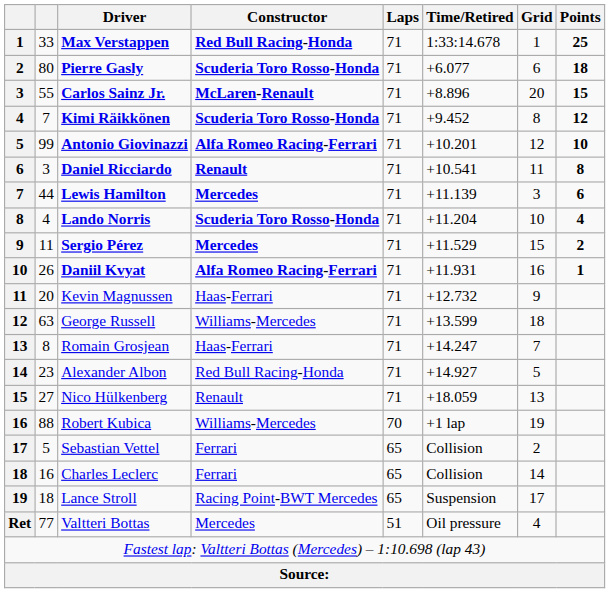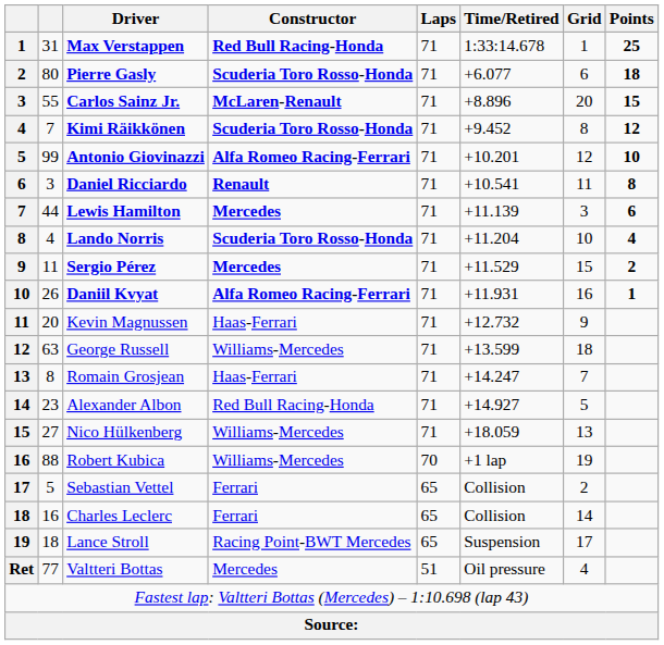Max Verstappen | column 2: 33 -> 31
Nico Hülkenberg | Constructor: Renault -> Williams-Mercedes
